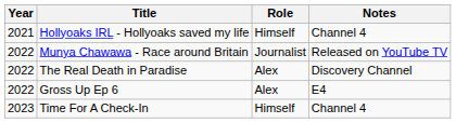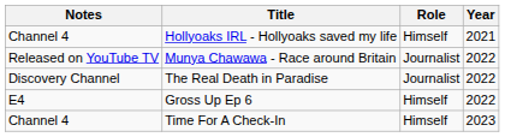columns swapped: Year <-> Notes
The Real Death in Paradise | Role: Alex -> Journalist
Gross Up Ep 6 | Role: Alex -> Himself
